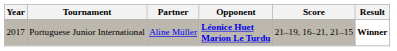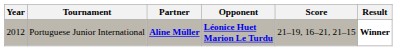Portuguese Junior International | Year: 2017 -> 2012
Portuguese Junior International | Partner: normal -> bold
